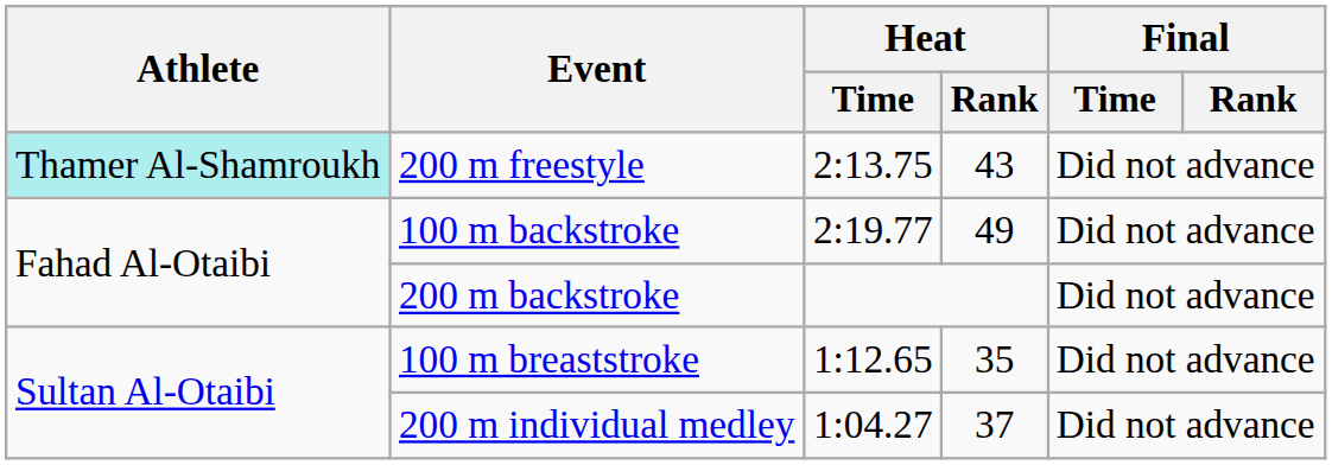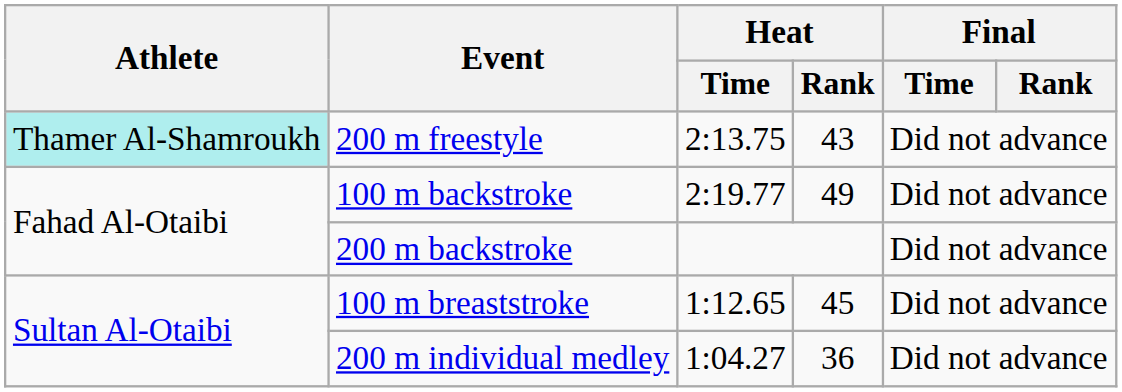100 m breaststroke | Heat / Rank: 35 -> 45
200 m individual medley | Heat / Rank: 37 -> 36
